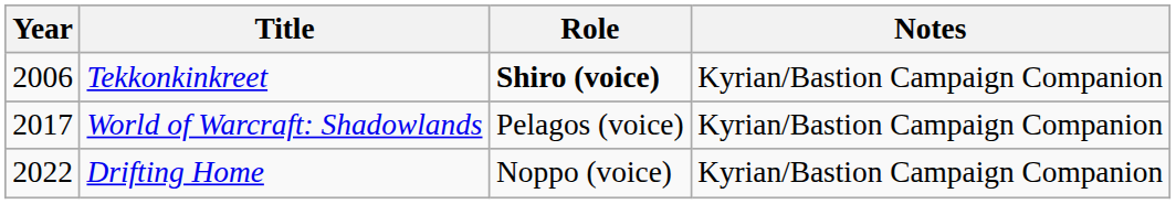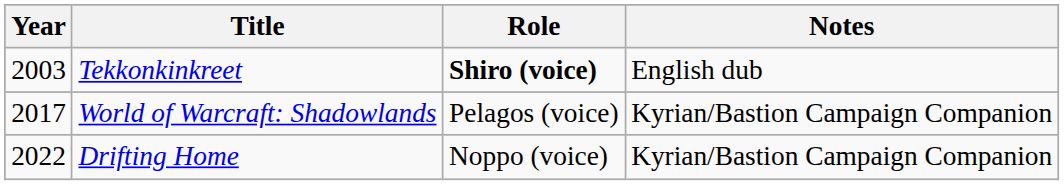Tekkonkinkreet | Year: 2006 -> 2003
Tekkonkinkreet | Notes: Kyrian/Bastion Campaign Companion -> English dub
